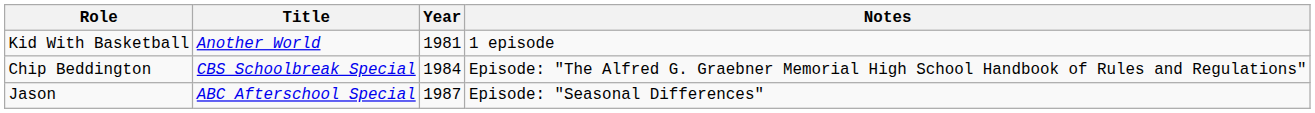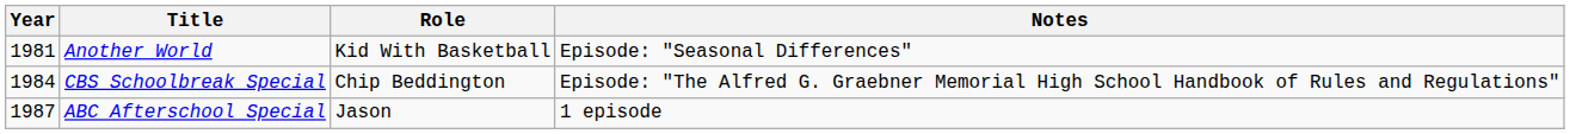columns swapped: Year <-> Role
Another World | Notes: 1 episode -> Episode: "Seasonal Differences"
ABC Afterschool Special | Notes: Episode: "Seasonal Differences" -> 1 episode
